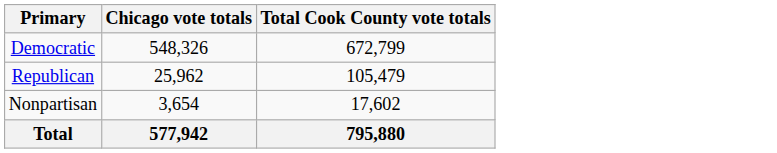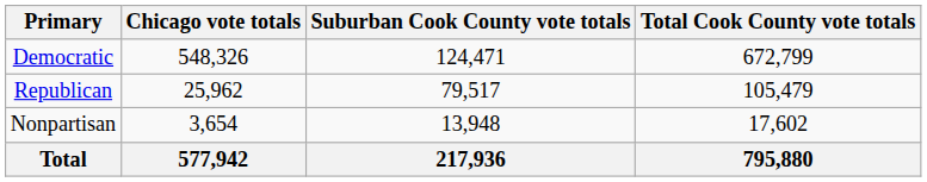+ column: Suburban Cook County vote totals | 124,471 | 79,517 | 13,948 | 217,936
